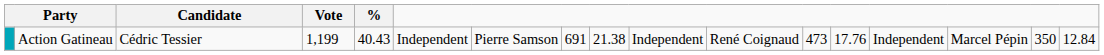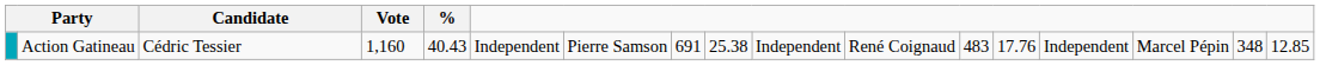Action Gatineau | Vote: 1,199 -> 1,160
Action Gatineau | column 9: 21.38 -> 25.38
Action Gatineau | column 12: 473 -> 483
Action Gatineau | column 16: 350 -> 348
Action Gatineau | column 17: 12.84 -> 12.85
